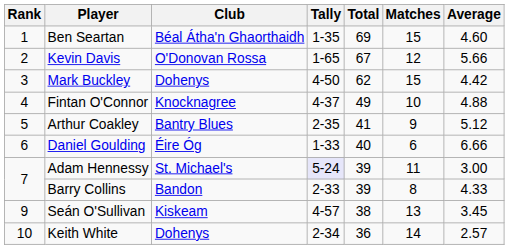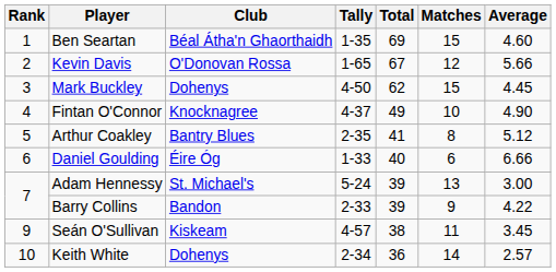Mark Buckley | Average: 4.42 -> 4.45
Fintan O'Connor | Average: 4.88 -> 4.90
Arthur Coakley | Matches: 9 -> 8
Adam Hennessy | Tally: lavender background -> no background
Adam Hennessy | Matches: 11 -> 13
Barry Collins | Matches: 8 -> 9
Barry Collins | Average: 4.33 -> 4.22
Seán O'Sullivan | Matches: 13 -> 11
